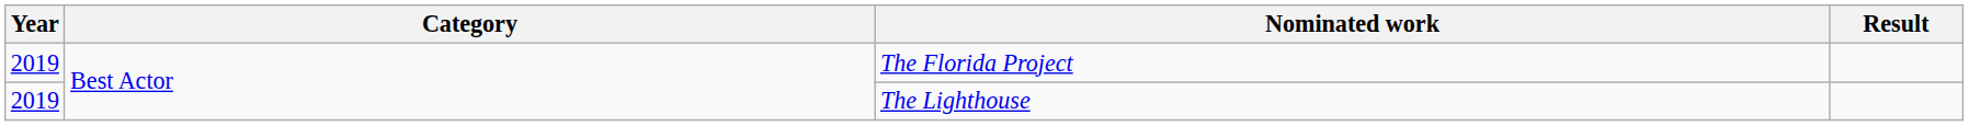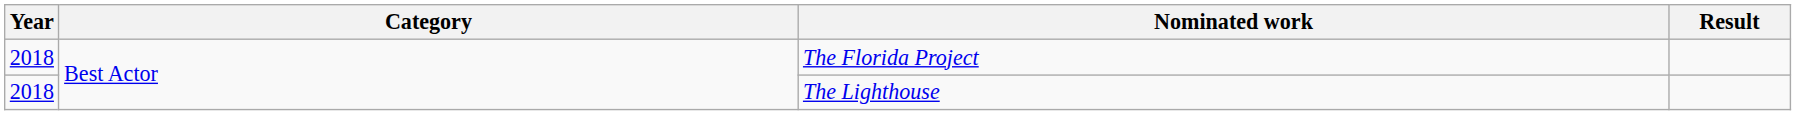The Florida Project | Year: 2019 -> 2018
The Lighthouse | Year: 2019 -> 2018
